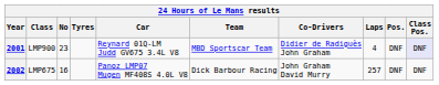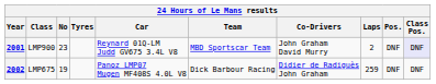2001 | Co-Drivers: Didier de Radiguès John Graham -> John Graham David Murry
2001 | Laps: 4 -> 2
2002 | No: 16 -> 19
2002 | Co-Drivers: John Graham David Murry -> Didier de Radiguès John Graham
2002 | Laps: 257 -> 259
